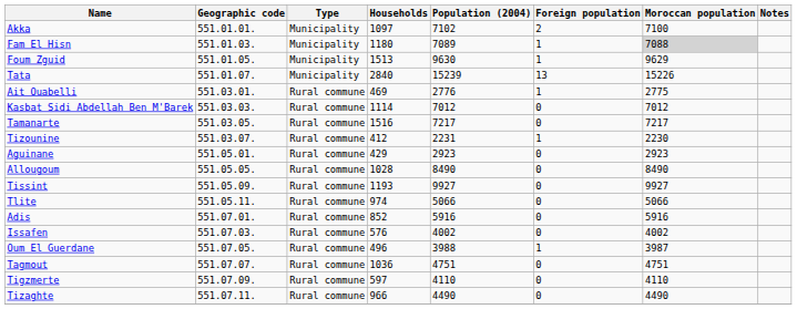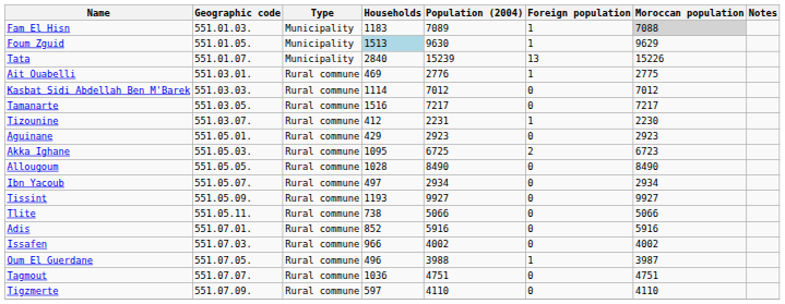- row: Akka | 551.01.01. | Municipality | 1097 | 7102 | 2 | 7100
Fam El Hisn | Households: 1180 -> 1183
Foum Zguid | Households: no background -> lightblue background
+ row: Akka Ighane | 551.05.03. | Rural commune | 1095 | 6725 | 2 | 6723
+ row: Ibn Yacoub | 551.05.07. | Rural commune | 497 | 2934 | 0 | 2934
Tlite | Households: 974 -> 738
Issafen | Households: 576 -> 966
- row: Tizaghte | 551.07.11. | Rural commune | 966 | 4490 | 0 | 4490
